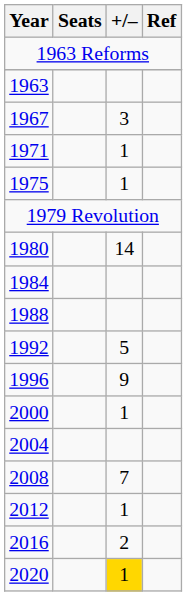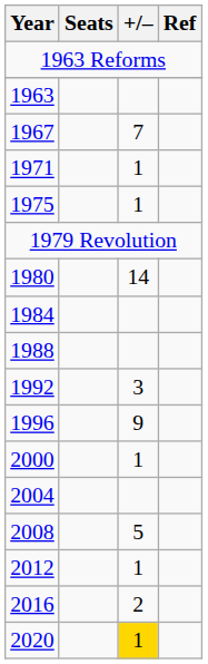1967 | +/–: 3 -> 7
1992 | +/–: 5 -> 3
2008 | +/–: 7 -> 5
